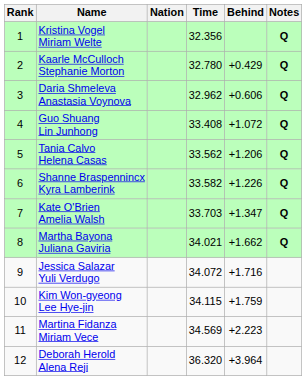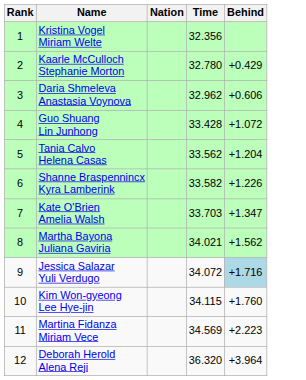- column: Notes | Q | Q | Q | Q | Q | Q | Q | Q
Guo Shuang Lin Junhong | Time: 33.408 -> 33.428
Tania Calvo Helena Casas | Behind: +1.206 -> +1.204
Martha Bayona Juliana Gaviria | Behind: +1.662 -> +1.562
Jessica Salazar Yuli Verdugo | Behind: no background -> lightblue background
Kim Won-gyeong Lee Hye-jin | Behind: +1.759 -> +1.760
